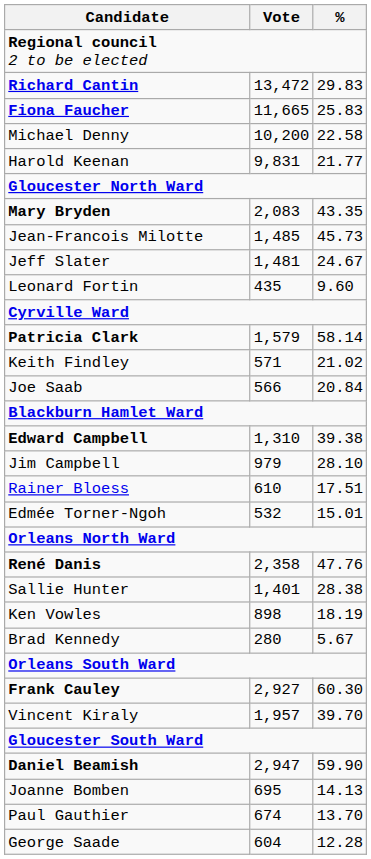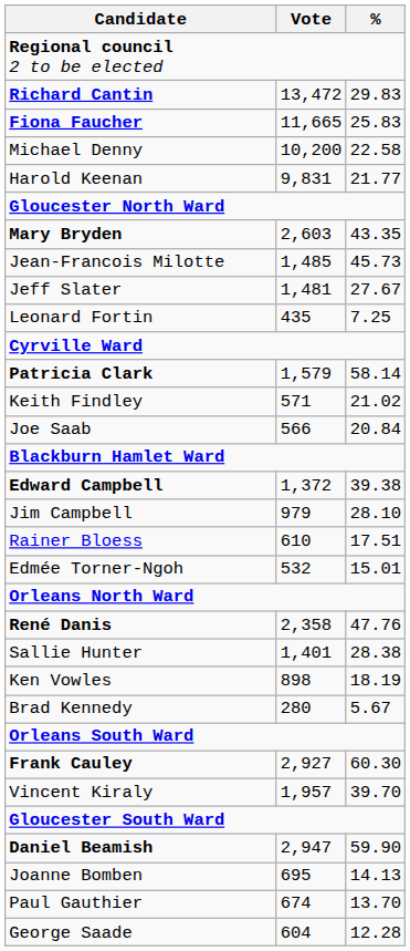Mary Bryden | Vote: 2,083 -> 2,603
Jeff Slater | %: 24.67 -> 27.67
Leonard Fortin | %: 9.60 -> 7.25
Edward Campbell | Vote: 1,310 -> 1,372
